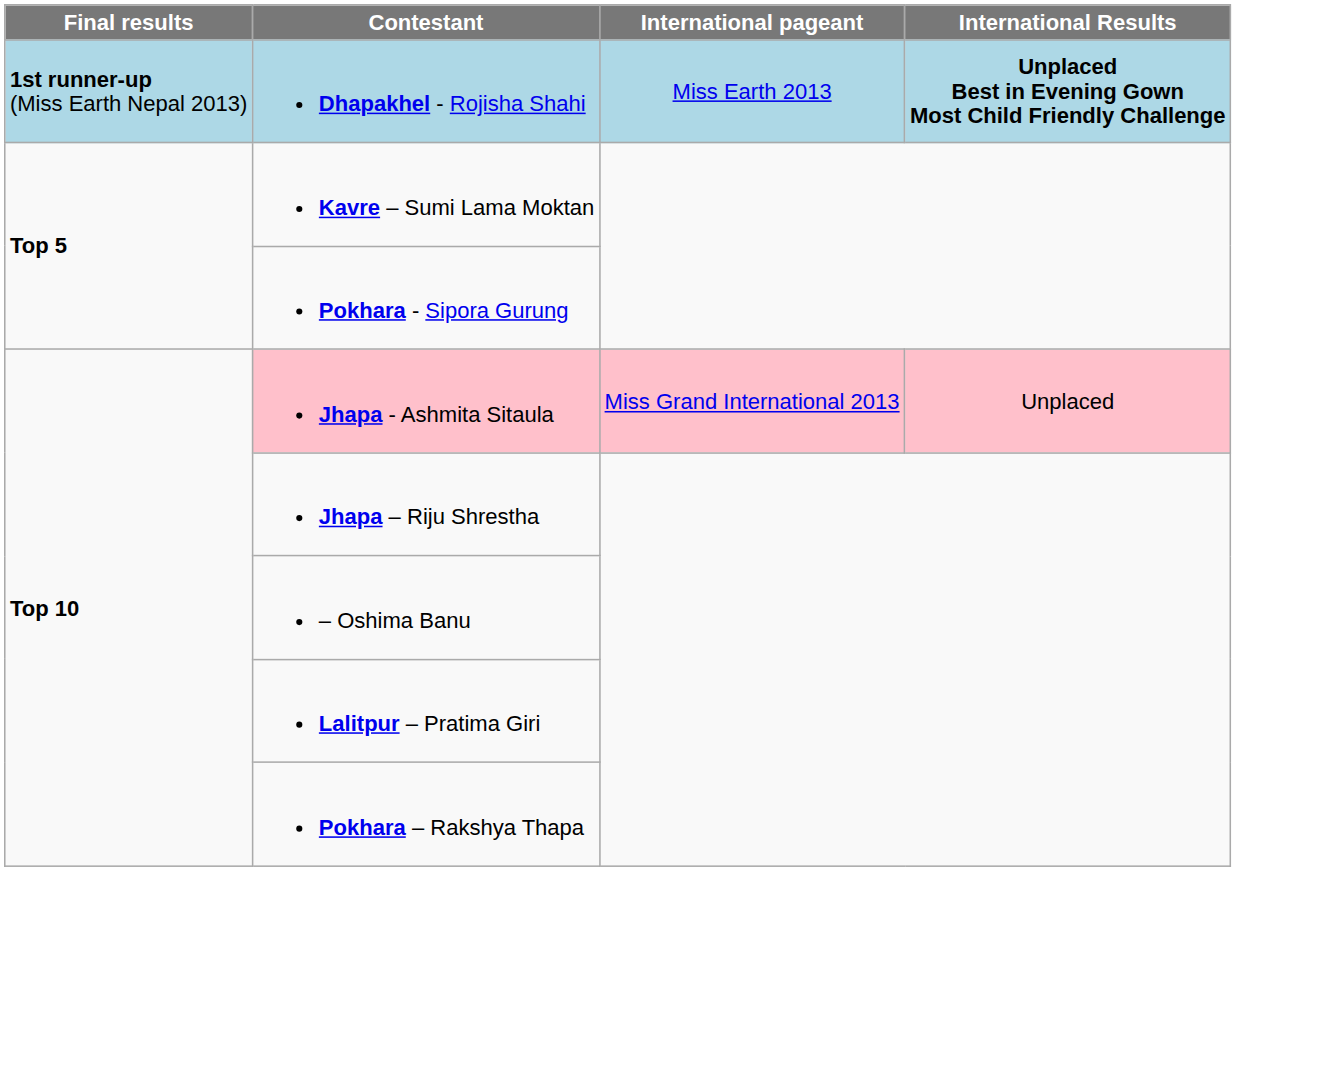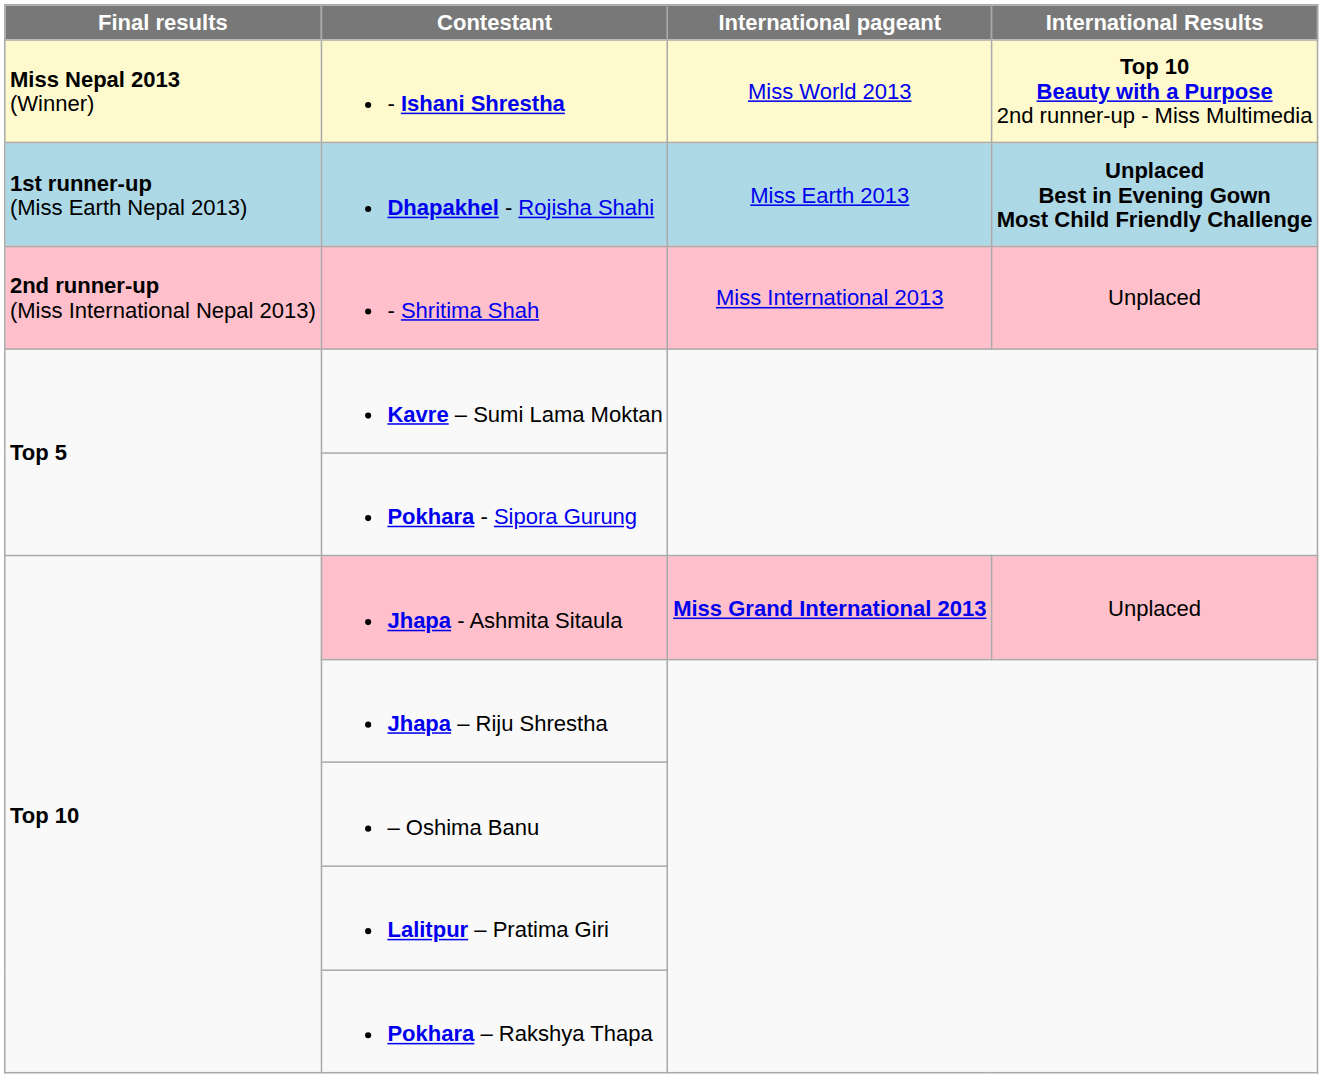+ row: Miss Nepal 2013 (Winner) | - Ishani Shrestha | Miss World 2013 | Top 10 Beauty with a Purpose 2nd runner-up - Miss Multimedia
+ row: 2nd runner-up (Miss International Nepal 2013) | - Shritima Shah | Miss International 2013 | Unplaced
Jhapa - Ashmita Sitaula | International pageant: normal -> bold
